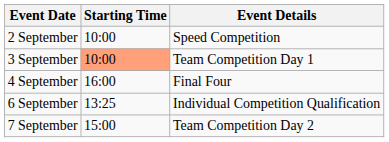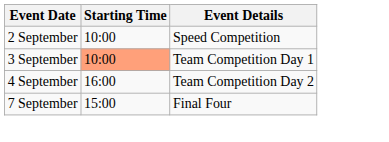4 September | Event Details: Final Four -> Team Competition Day 2
- row: 6 September | 13:25 | Individual Competition Qualification
7 September | Event Details: Team Competition Day 2 -> Final Four
